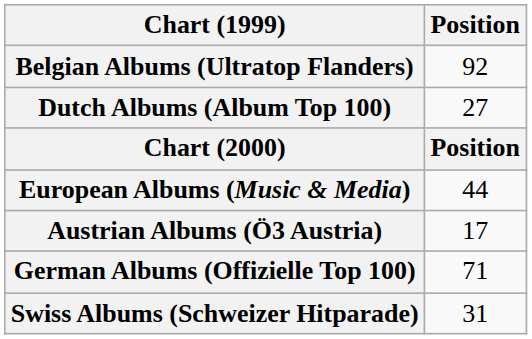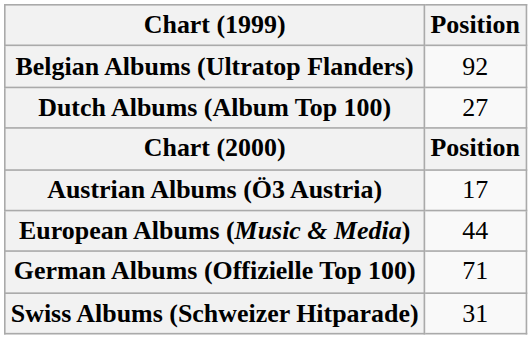rows swapped: Austrian Albums (Ö3 Austria) <-> European Albums (Music & Media)
